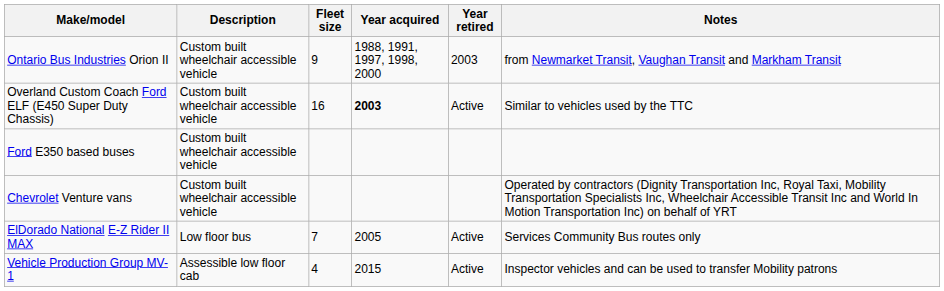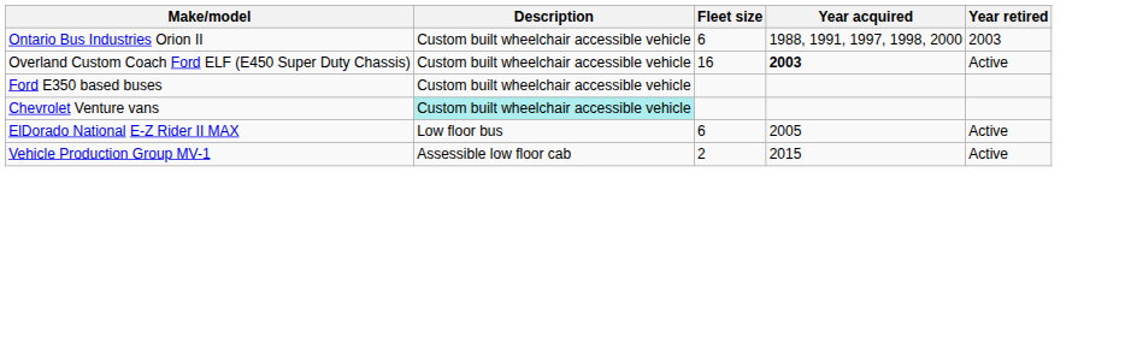- column: Notes | from Newmarket Transit, Vaughan Transit and Markham Transit | Similar to vehicles used by the TTC | Operated by contractors (Dignity Transportation Inc, Royal Taxi, Mobility Transportation Specialists Inc, Wheelchair Accessible Transit Inc and World In Motion Transportation Inc) on behalf of YRT | Services Community Bus routes only | Inspector vehicles and can be used to transfer Mobility patrons
Ontario Bus Industries Orion II | Fleet size: 9 -> 6
Chevrolet Venture vans | Description: no background -> paleturquoise background
ElDorado National E-Z Rider II MAX | Fleet size: 7 -> 6
Vehicle Production Group MV-1 | Fleet size: 4 -> 2
